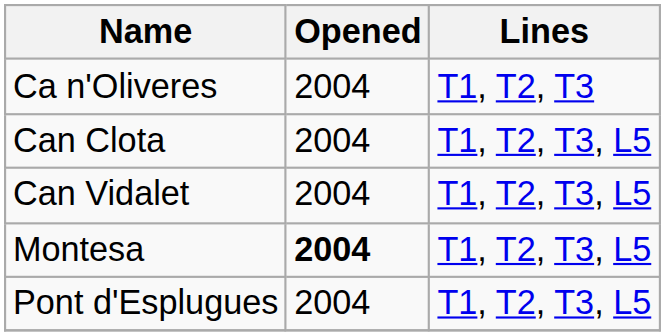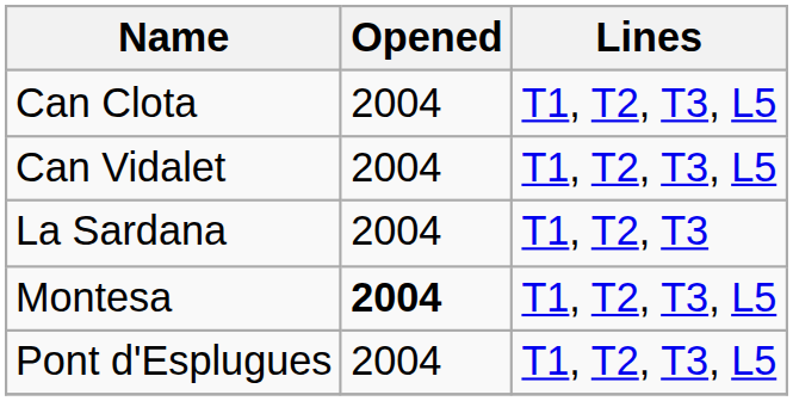- row: Ca n'Oliveres | 2004 | T1, T2, T3
+ row: La Sardana | 2004 | T1, T2, T3
